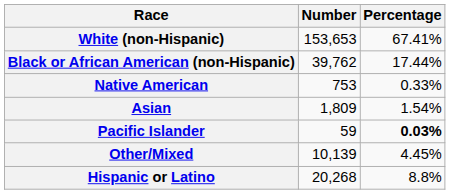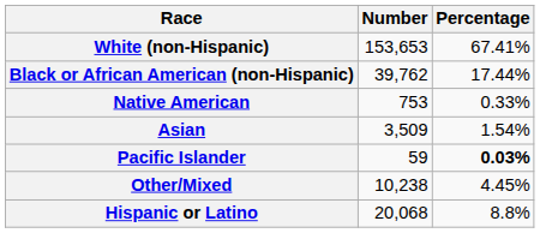Asian | Number: 1,809 -> 3,509
Other/Mixed | Number: 10,139 -> 10,238
Hispanic or Latino | Number: 20,268 -> 20,068
